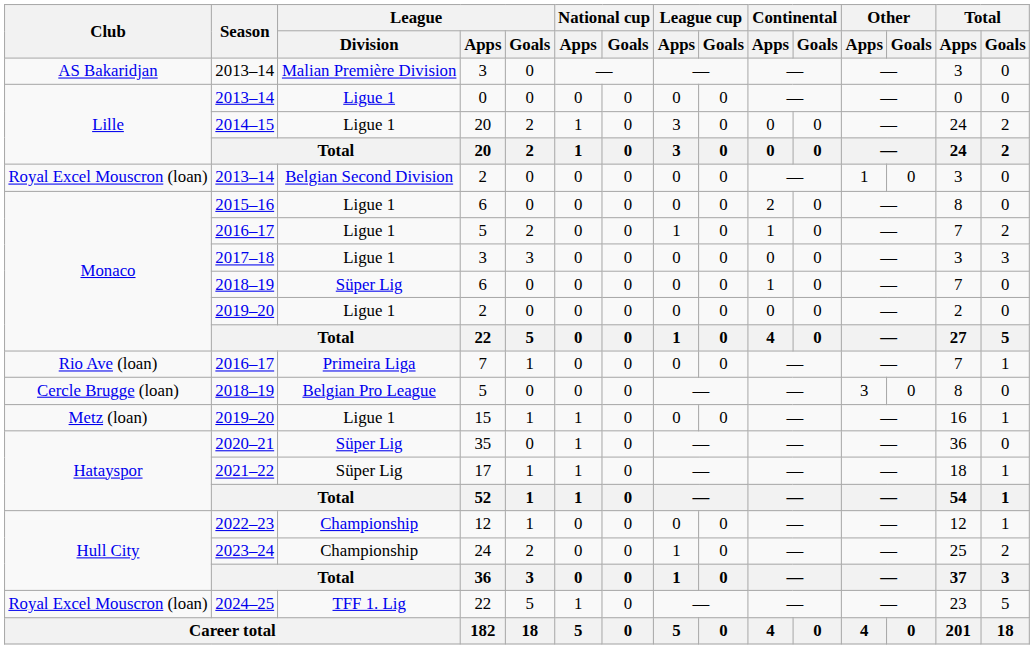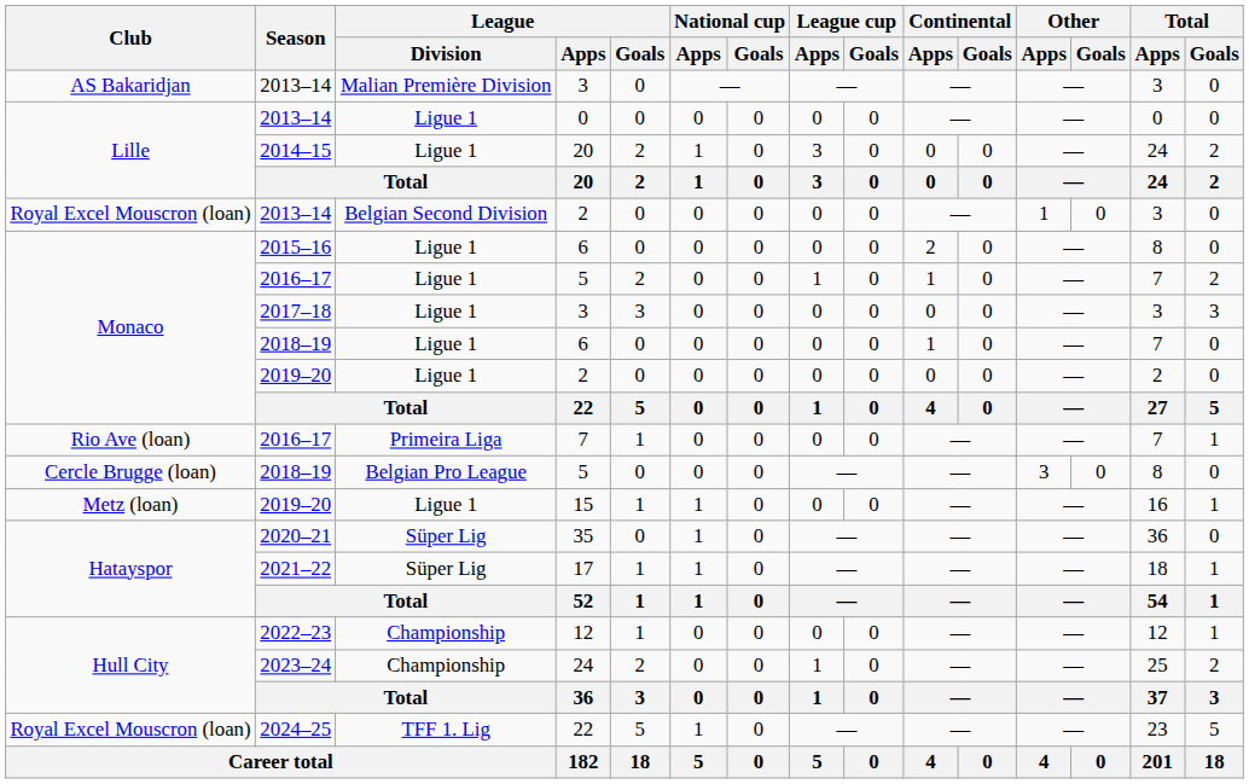2018–19 / 6 | League / Division: Süper Lig -> Ligue 1
